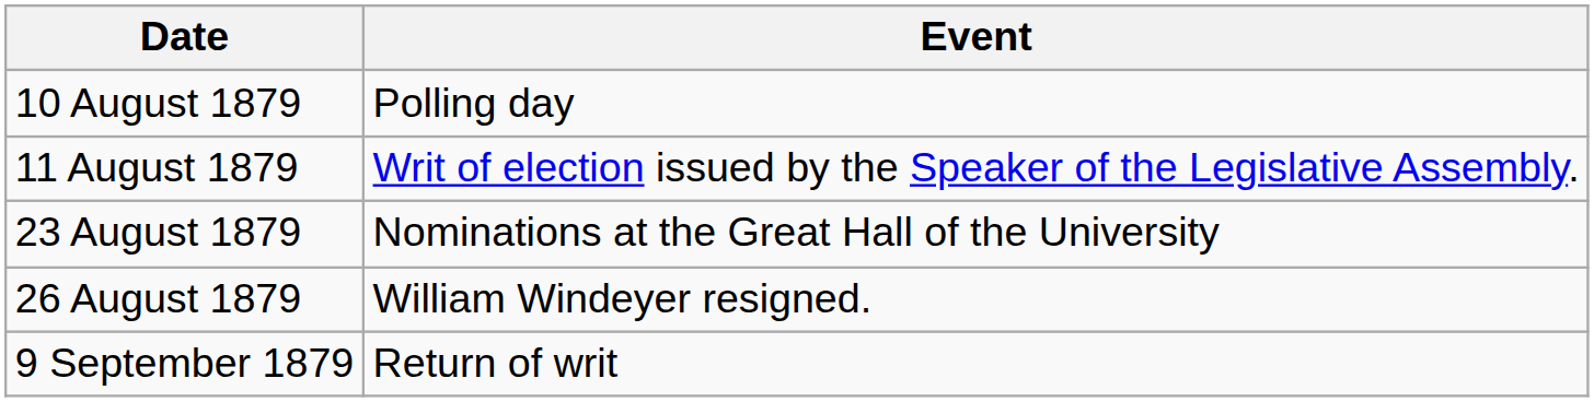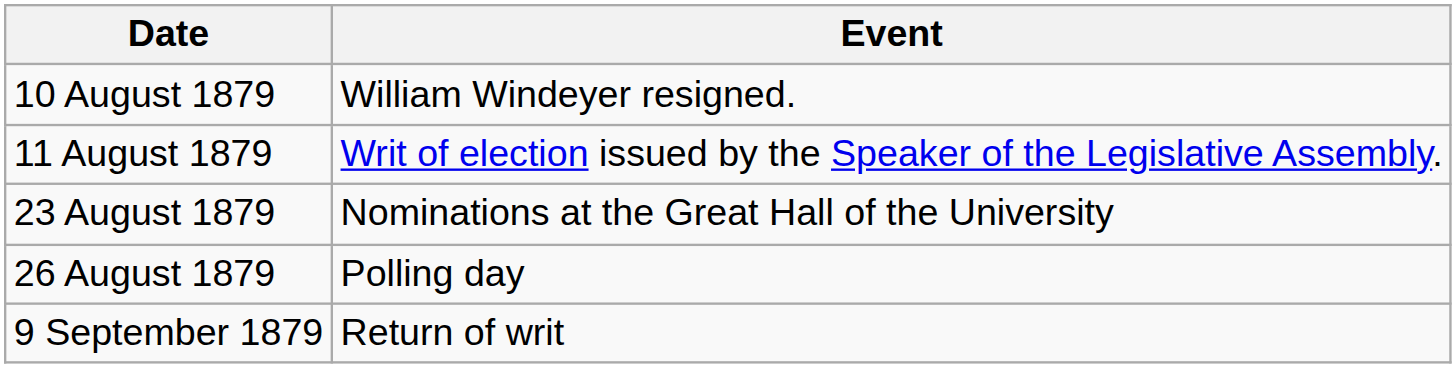10 August 1879 | Event: Polling day -> William Windeyer resigned.
26 August 1879 | Event: William Windeyer resigned. -> Polling day
